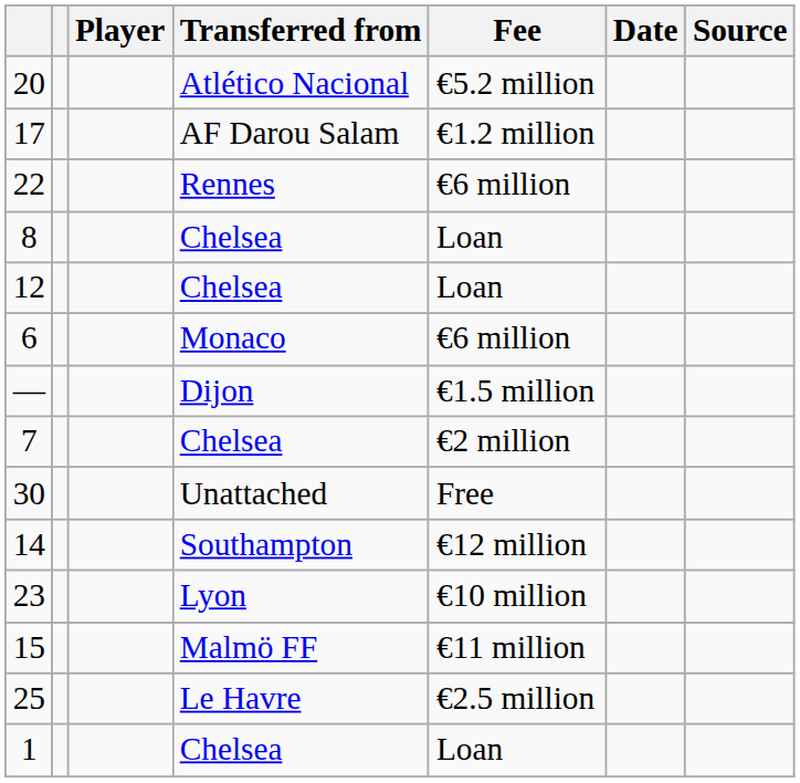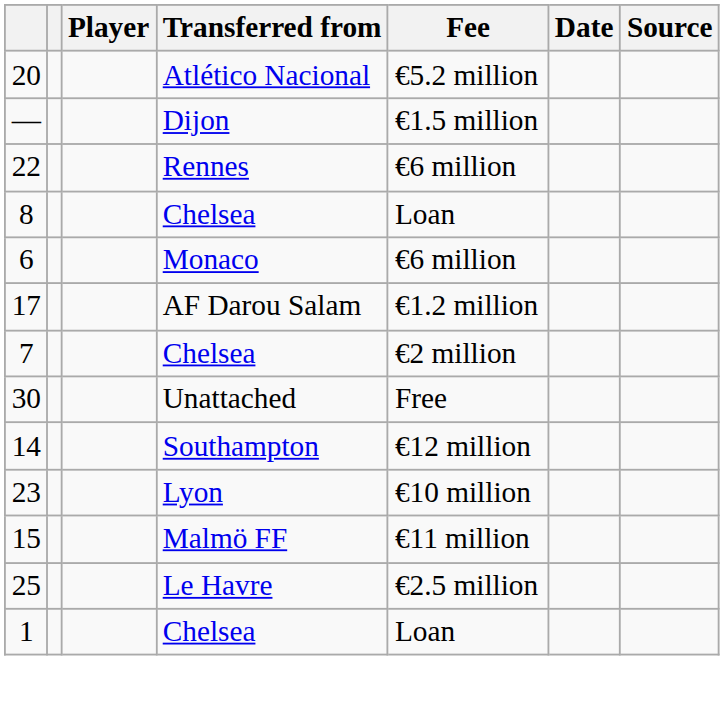rows swapped: 17 <-> —
- row: 12 | Chelsea | Loan
